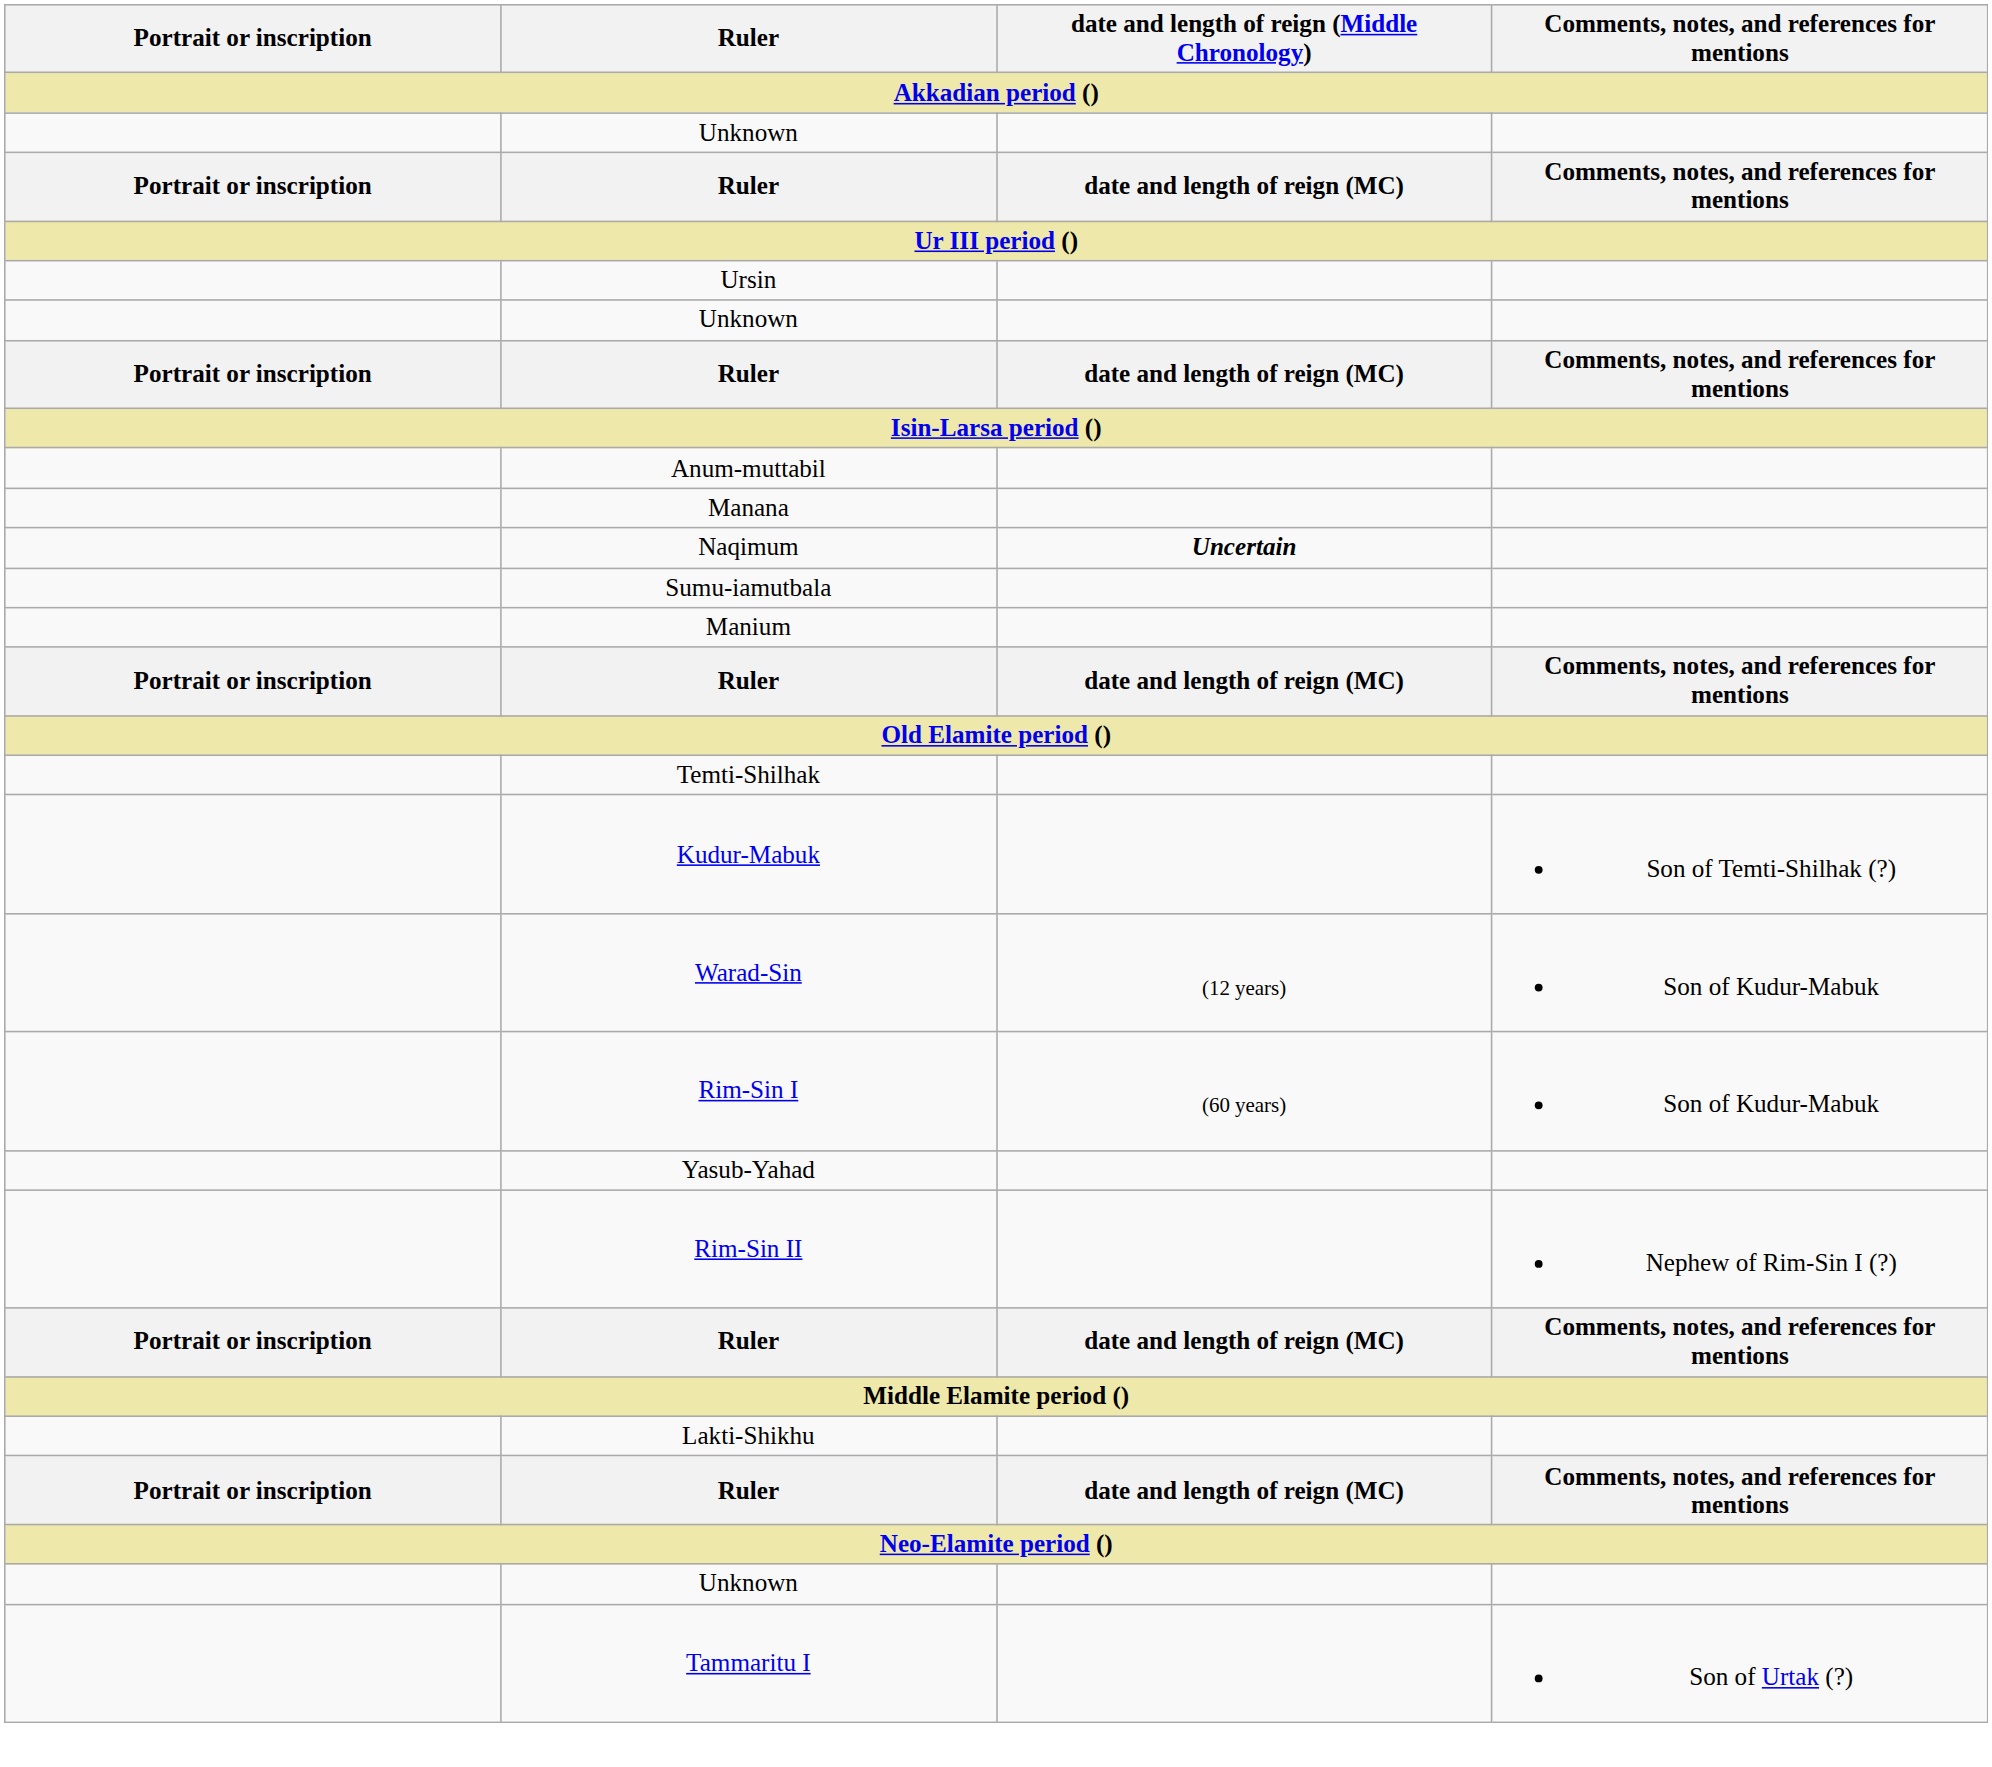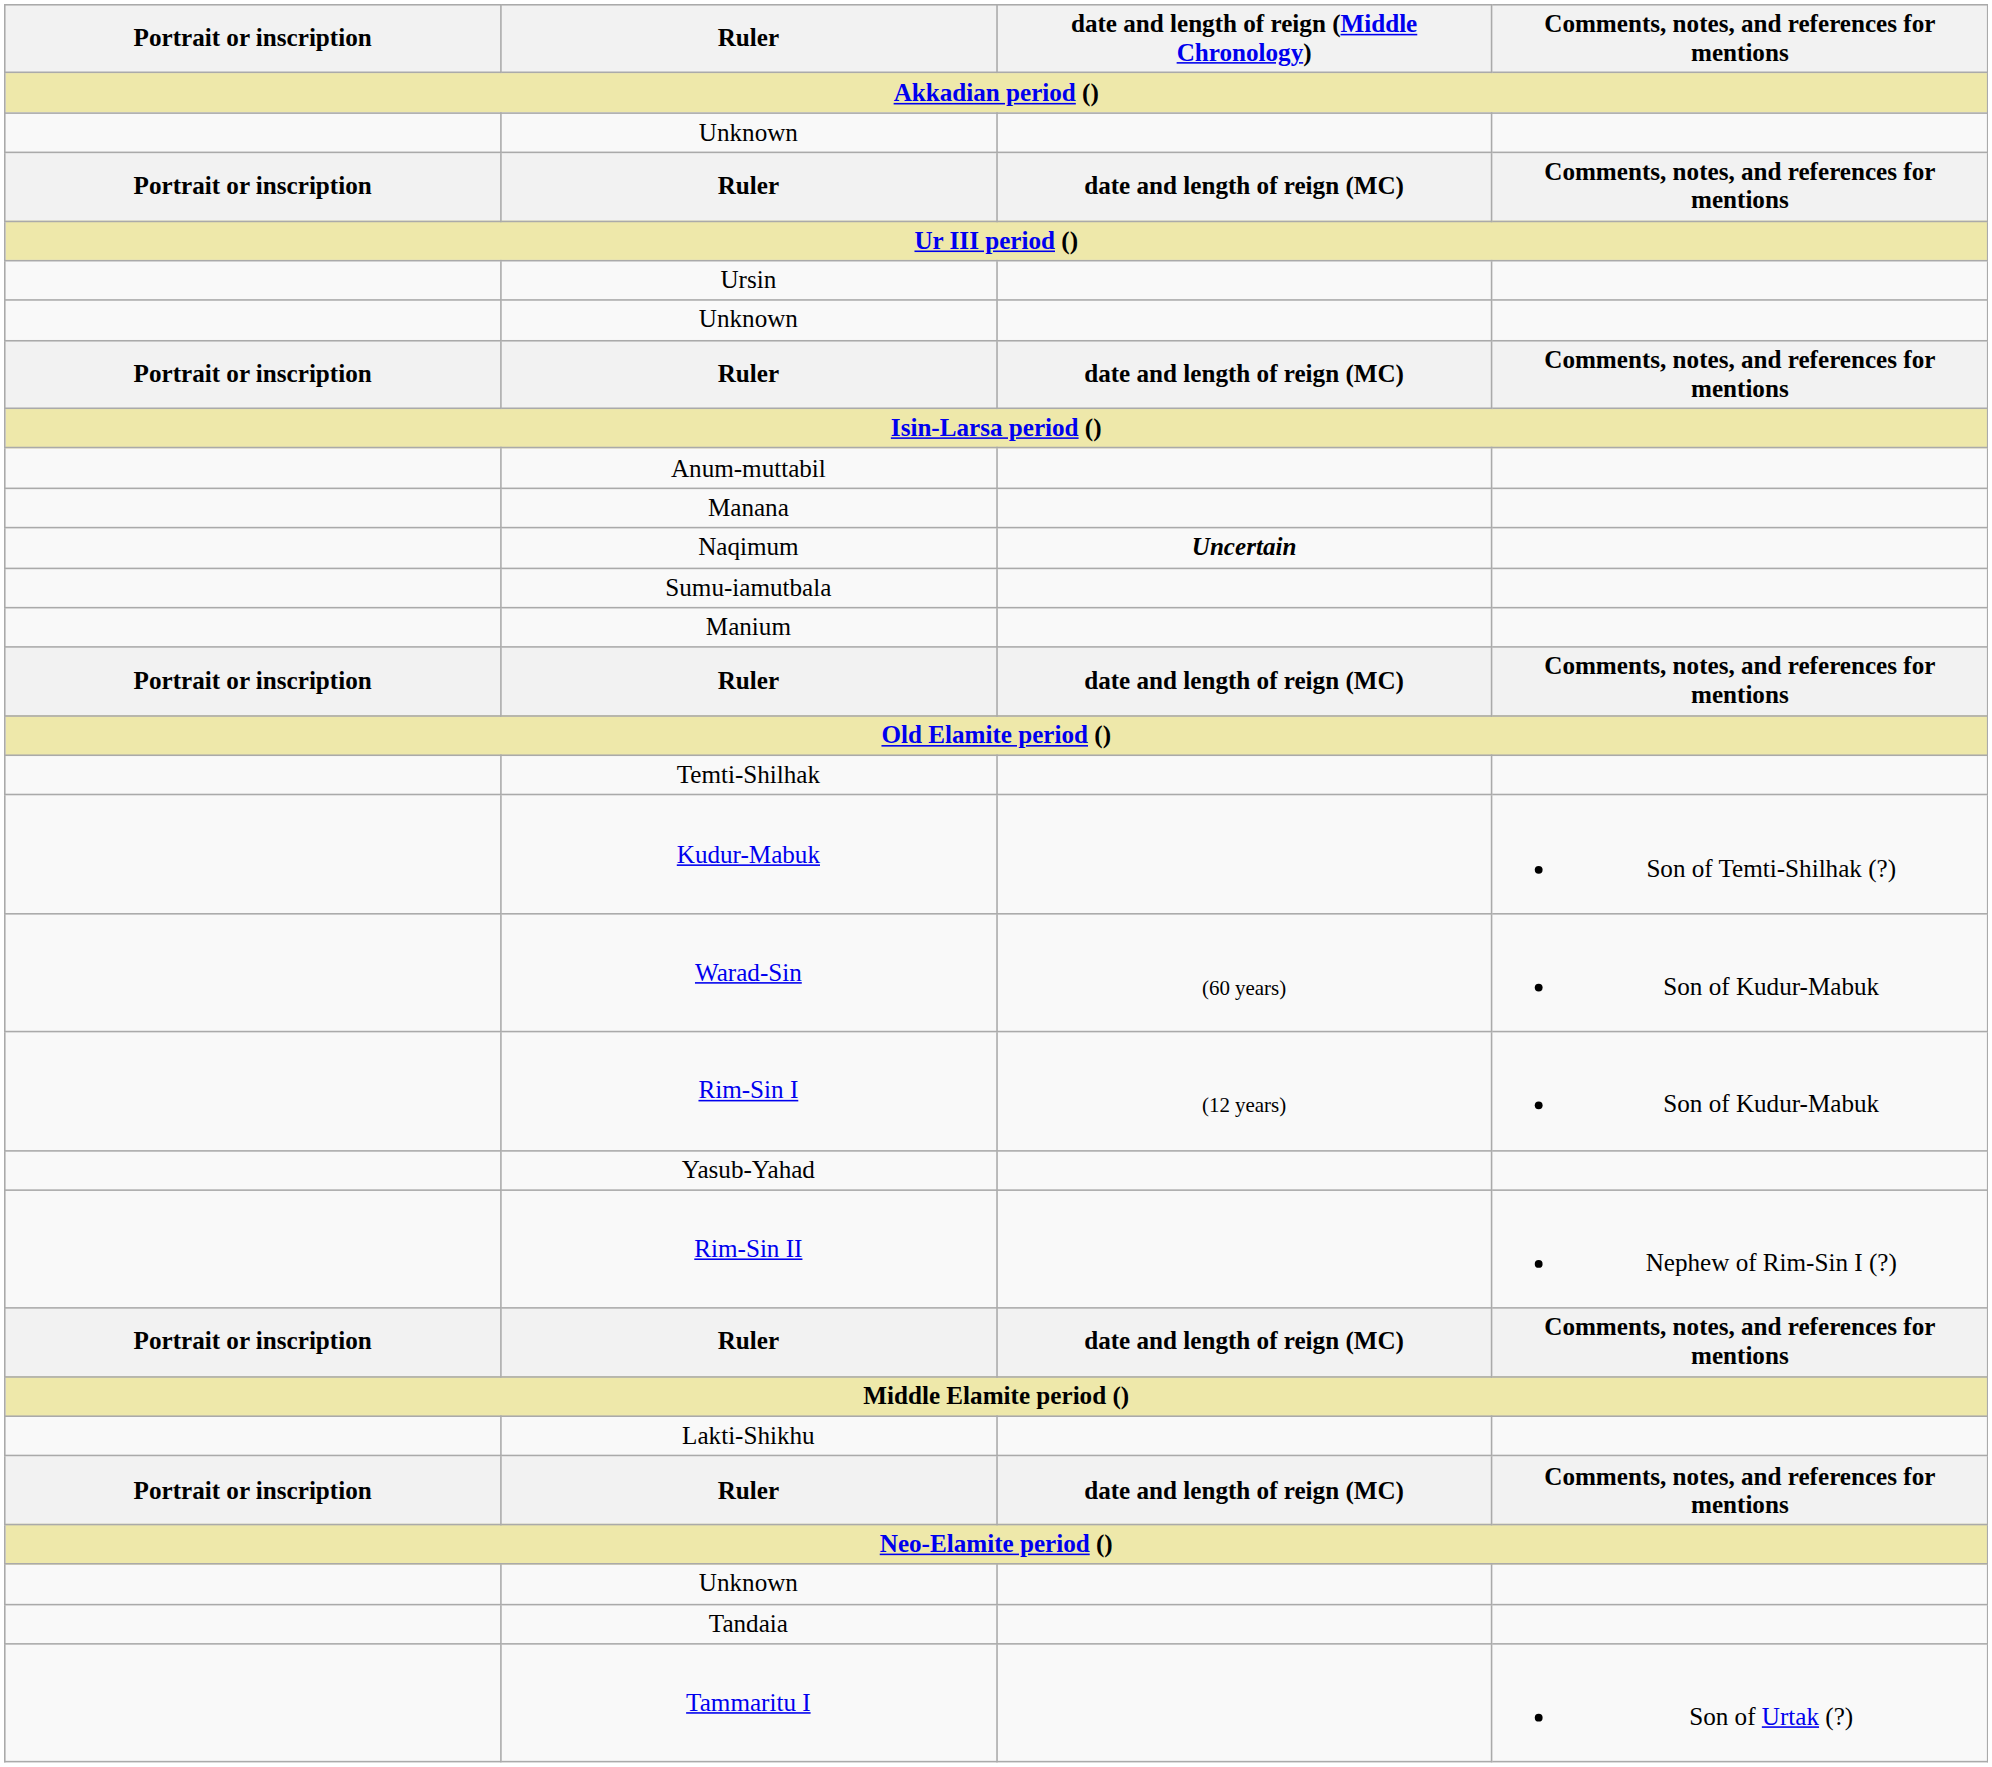Warad-Sin | date and length of reign (Middle Chronology): (12 years) -> (60 years)
Rim-Sin I | date and length of reign (Middle Chronology): (60 years) -> (12 years)
+ row: Tandaia
